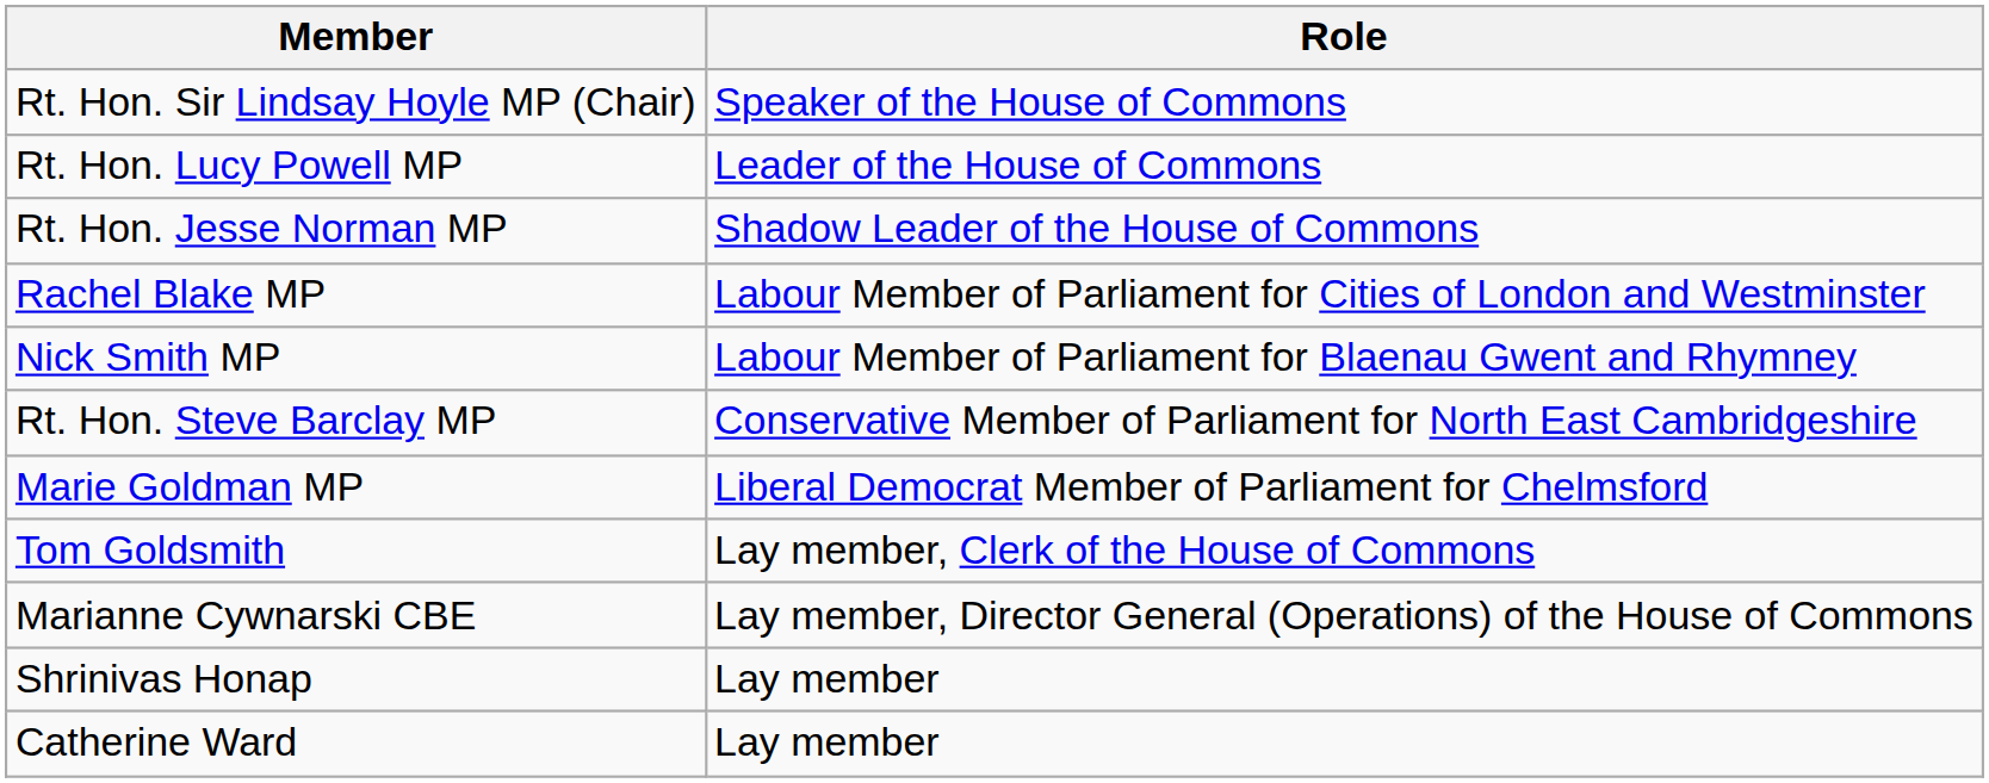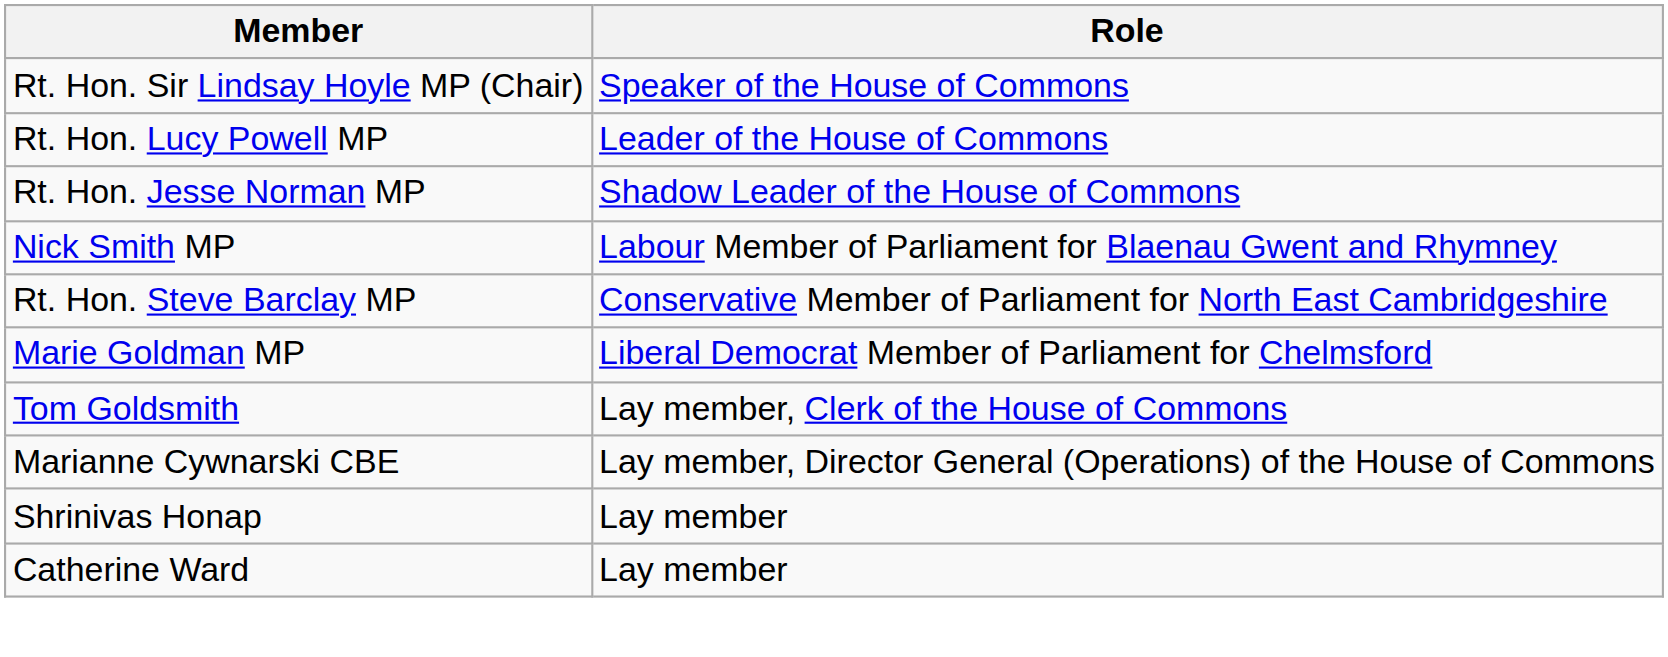- row: Rachel Blake MP | Labour Member of Parliament for Cities of London and Westminster
